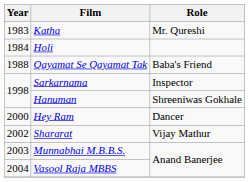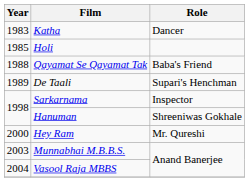Katha | Role: Mr. Qureshi -> Dancer
Holi | Year: 1984 -> 1985
+ row: 1989 | De Taali | Supari's Henchman
Hey Ram | Role: Dancer -> Mr. Qureshi
- row: 2002 | Shararat | Vijay Mathur
